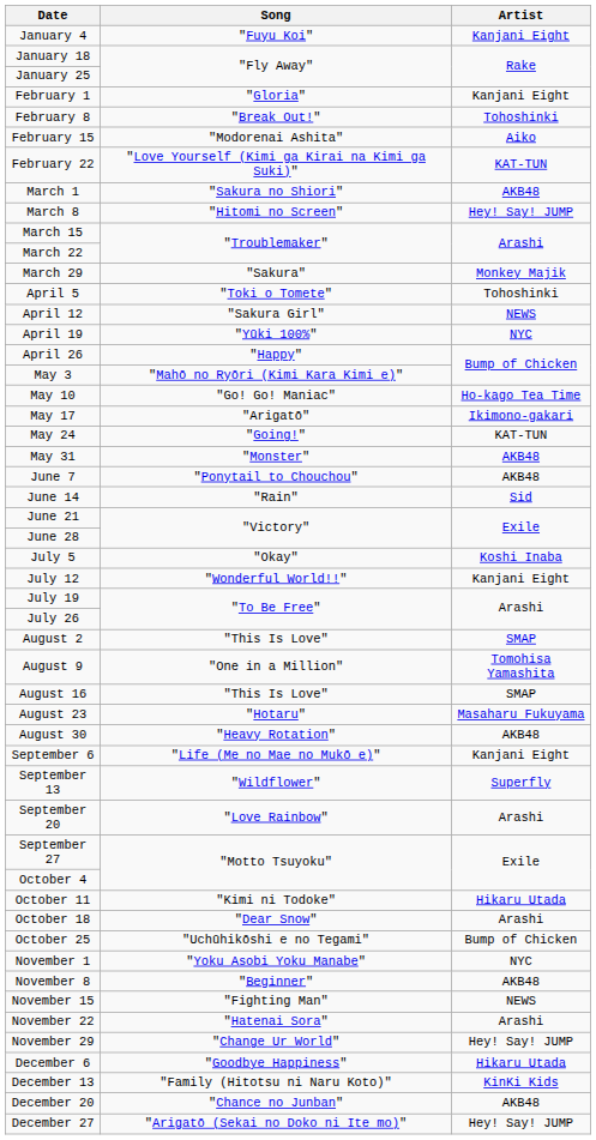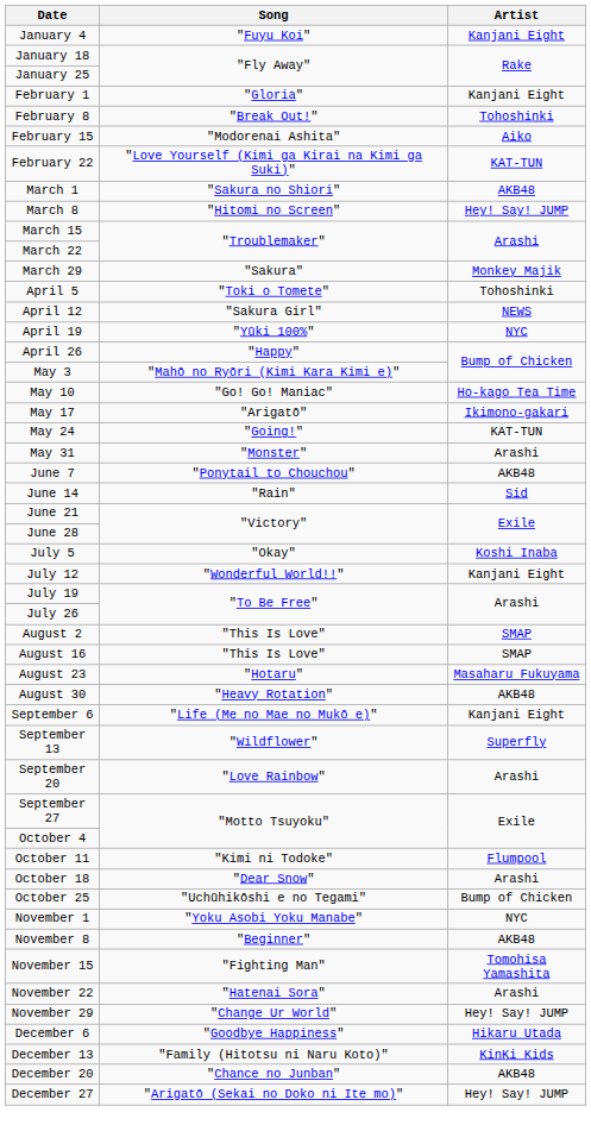May 31 | Artist: AKB48 -> Arashi
- row: August 9 | "One in a Million" | Tomohisa Yamashita
October 11 | Artist: Hikaru Utada -> Flumpool
November 15 | Artist: NEWS -> Tomohisa Yamashita
